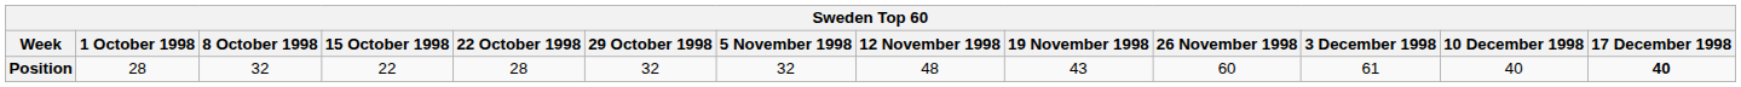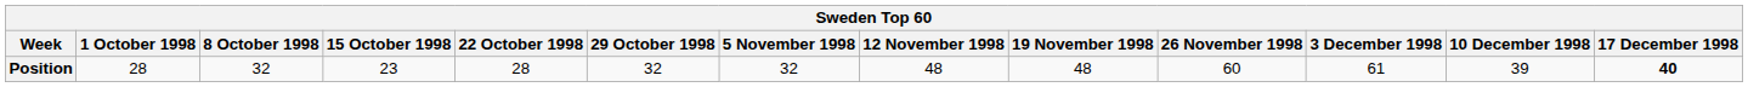Position | 15 October 1998: 22 -> 23
Position | 19 November 1998: 43 -> 48
Position | 10 December 1998: 40 -> 39
